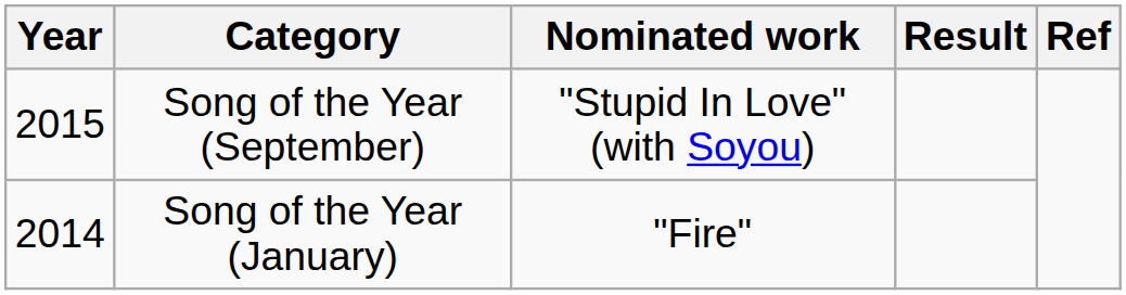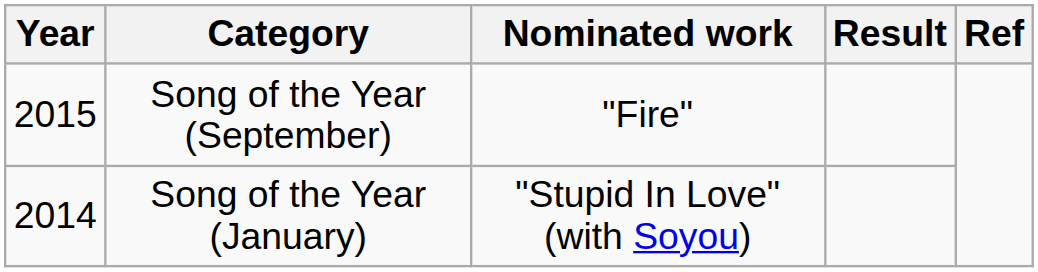Song of the Year (September) | Nominated work: "Stupid In Love" (with Soyou) -> "Fire"
Song of the Year (January) | Nominated work: "Fire" -> "Stupid In Love" (with Soyou)
